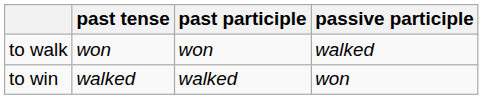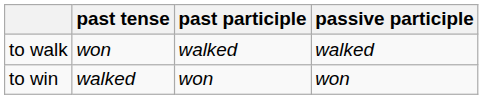to walk | past participle: won -> walked
to win | past participle: walked -> won
